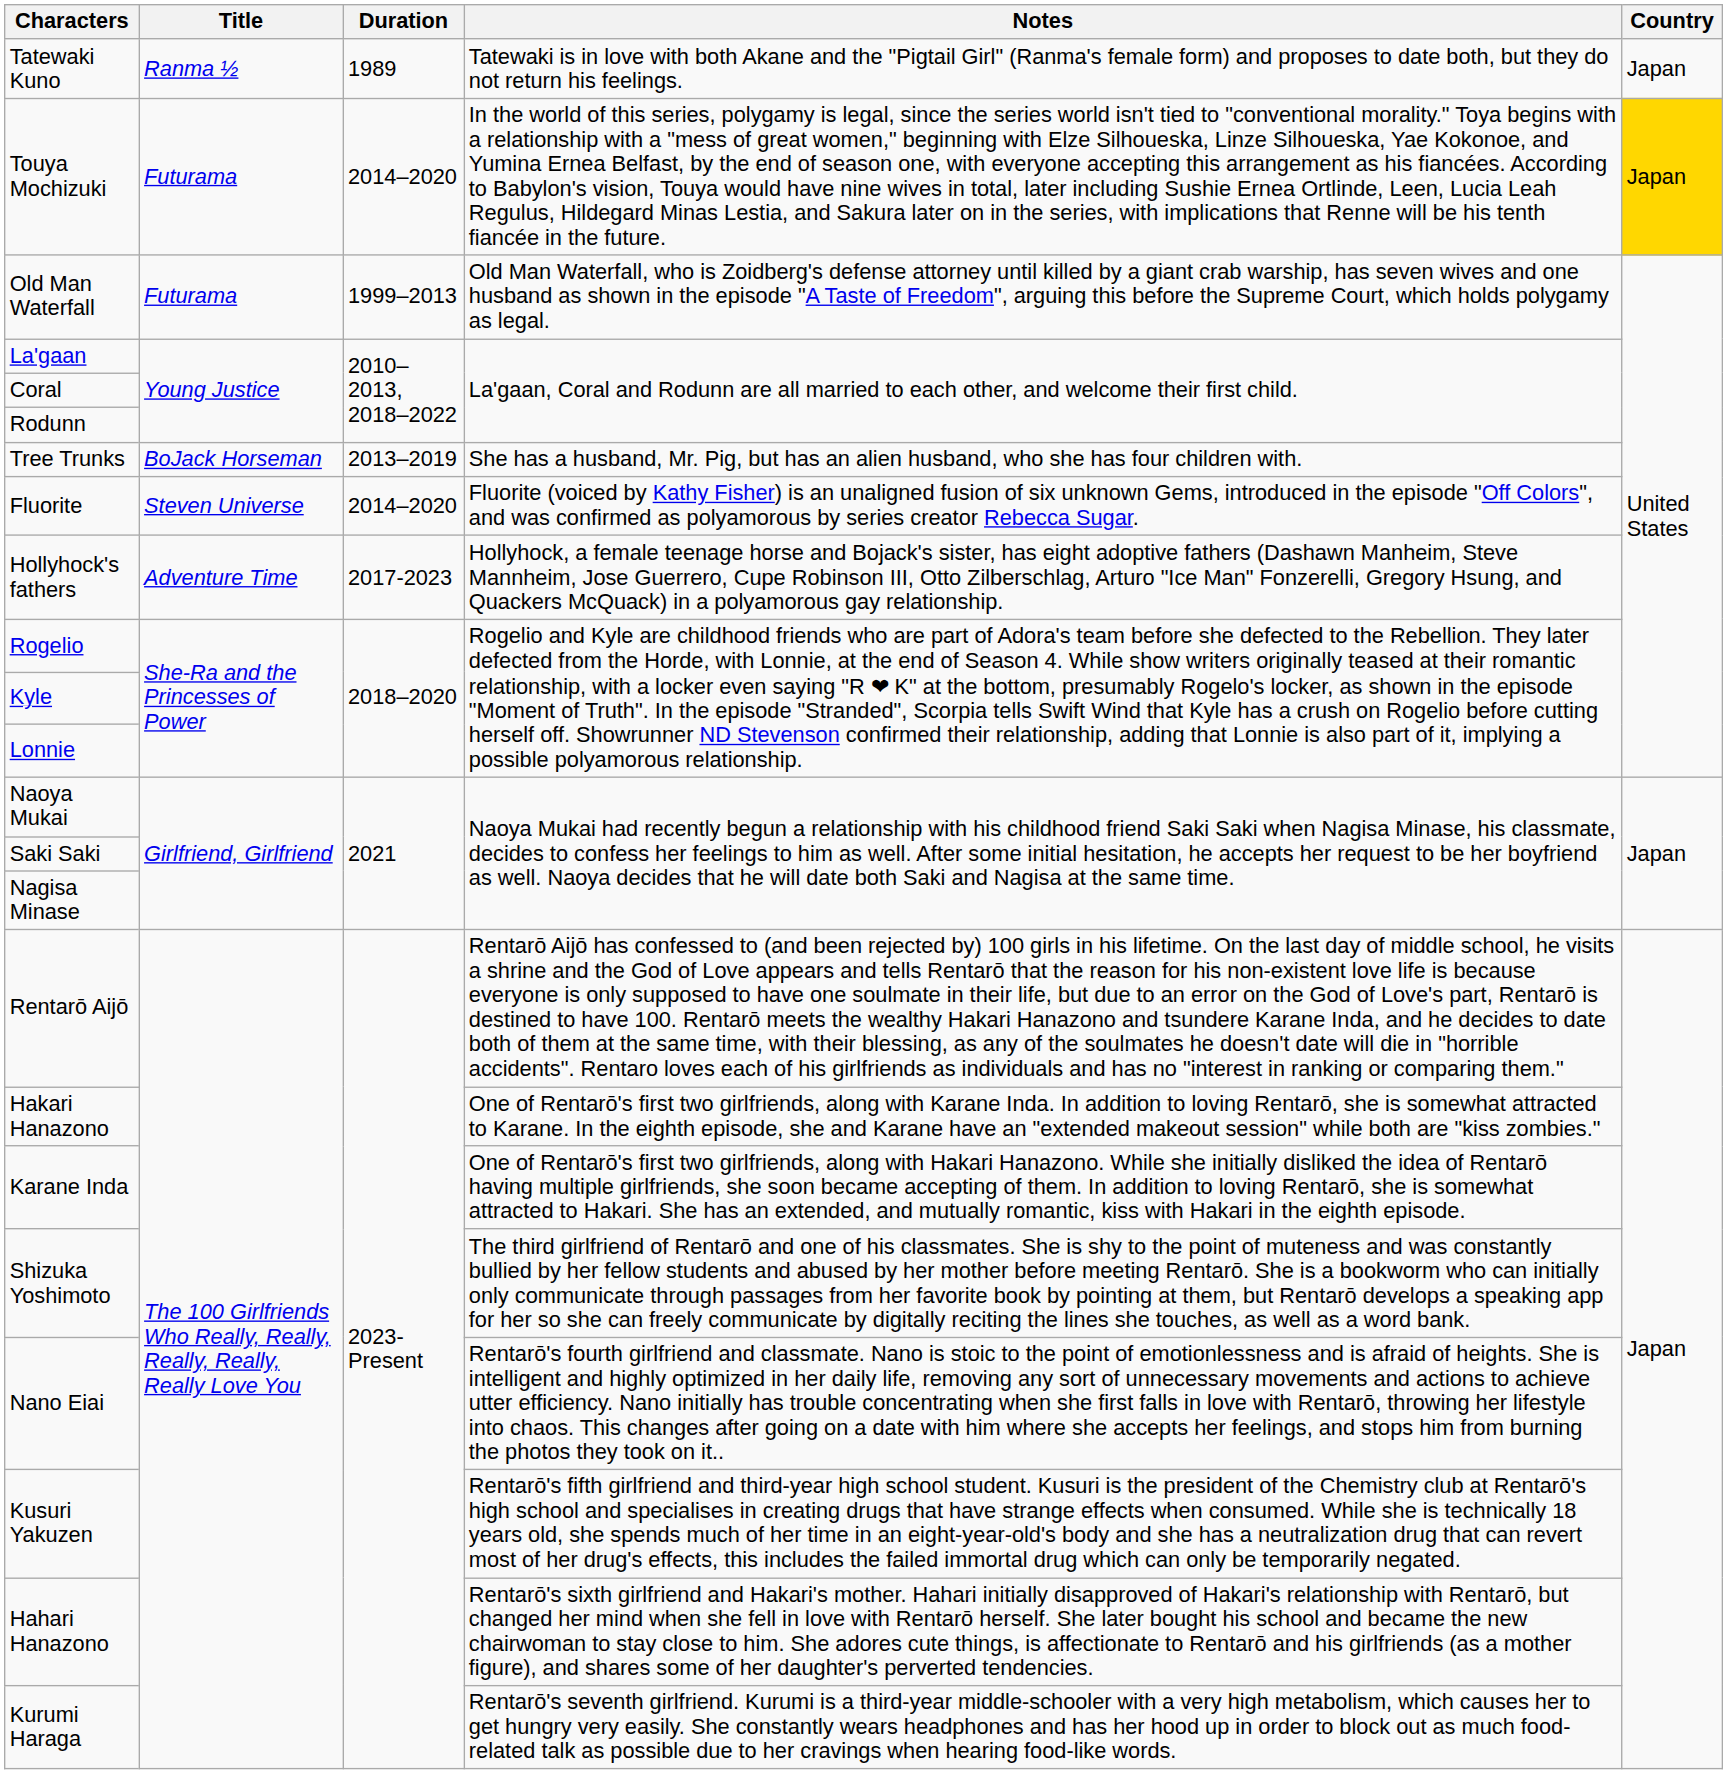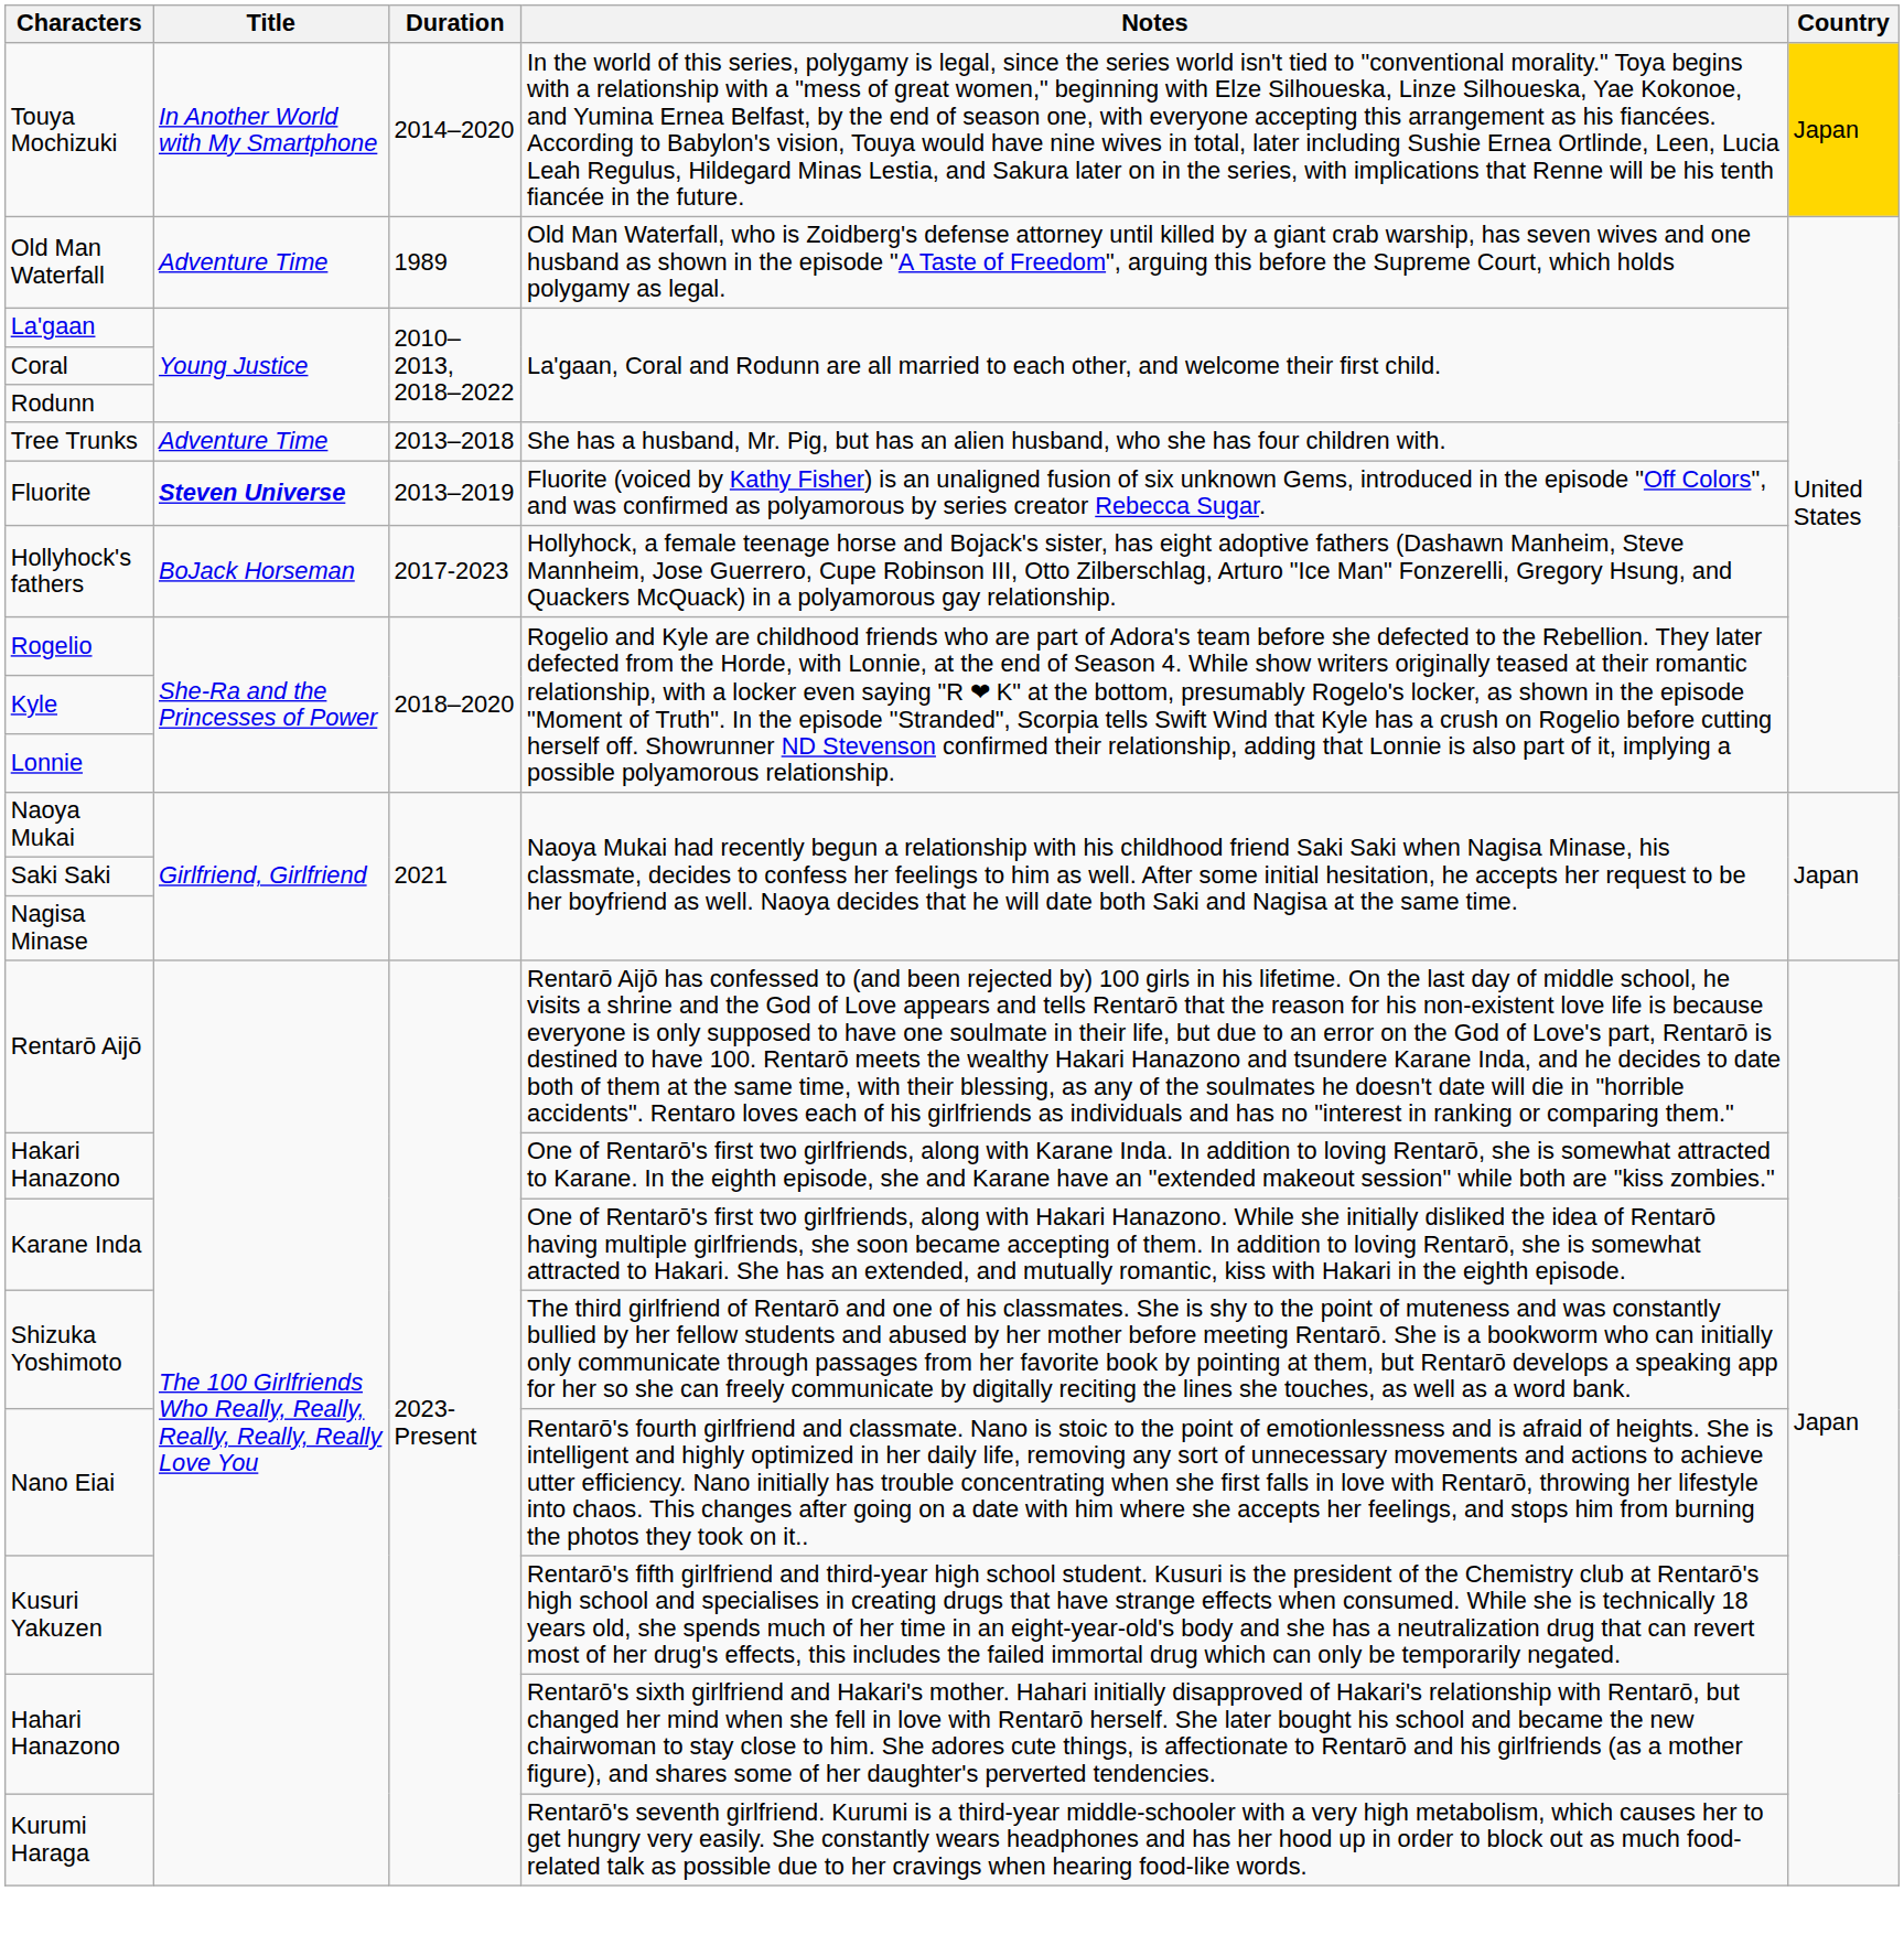- row: Tatewaki Kuno | Ranma ½ | 1989 | Tatewaki is in love with both Akane and the "Pigtail Girl" (Ranma's female form) and proposes to date both, but they do not return his feelings. | Japan
Touya Mochizuki | Title: Futurama -> In Another World with My Smartphone
Old Man Waterfall | Title: Futurama -> Adventure Time
Old Man Waterfall | Duration: 1999–2013 -> 1989
Tree Trunks | Title: BoJack Horseman -> Adventure Time
Tree Trunks | Duration: 2013–2019 -> 2013–2018
Fluorite | Title: normal -> bold
Fluorite | Duration: 2014–2020 -> 2013–2019
Hollyhock's fathers | Title: Adventure Time -> BoJack Horseman
